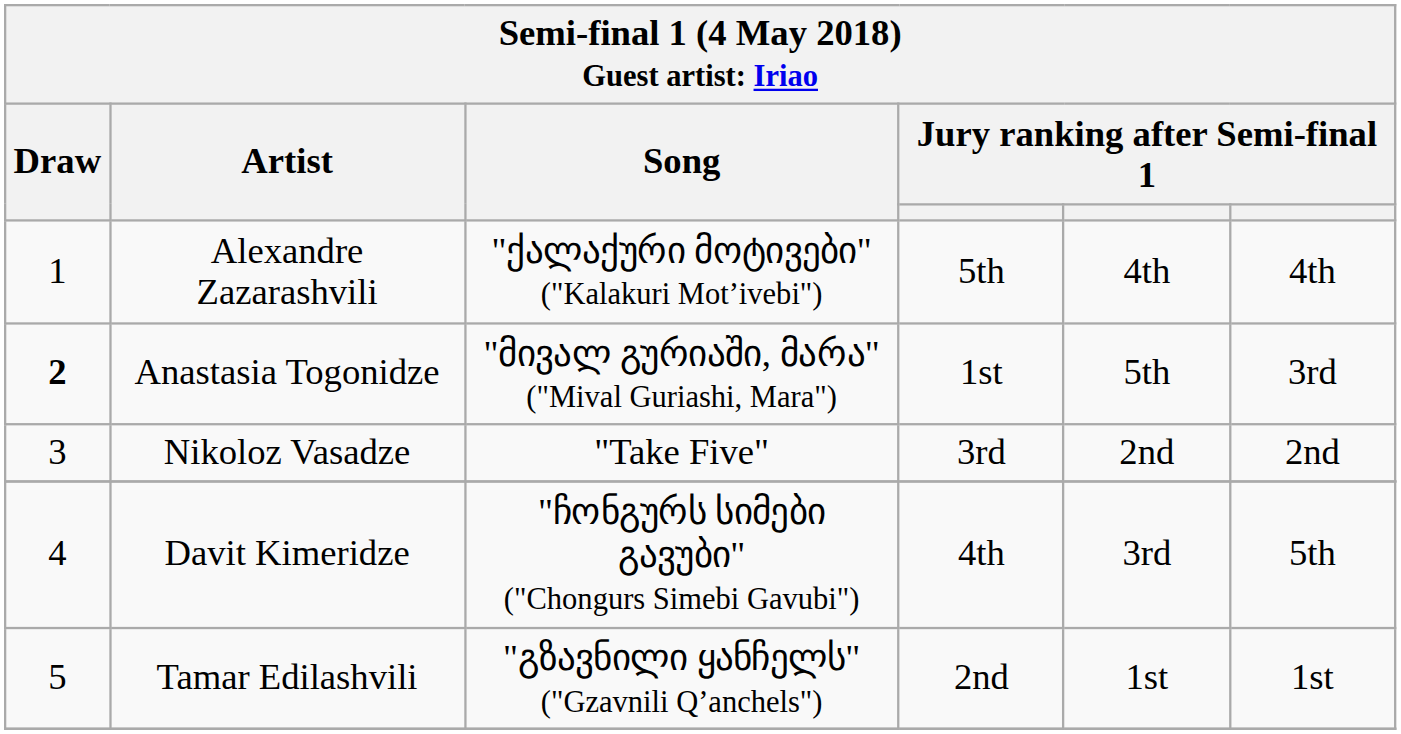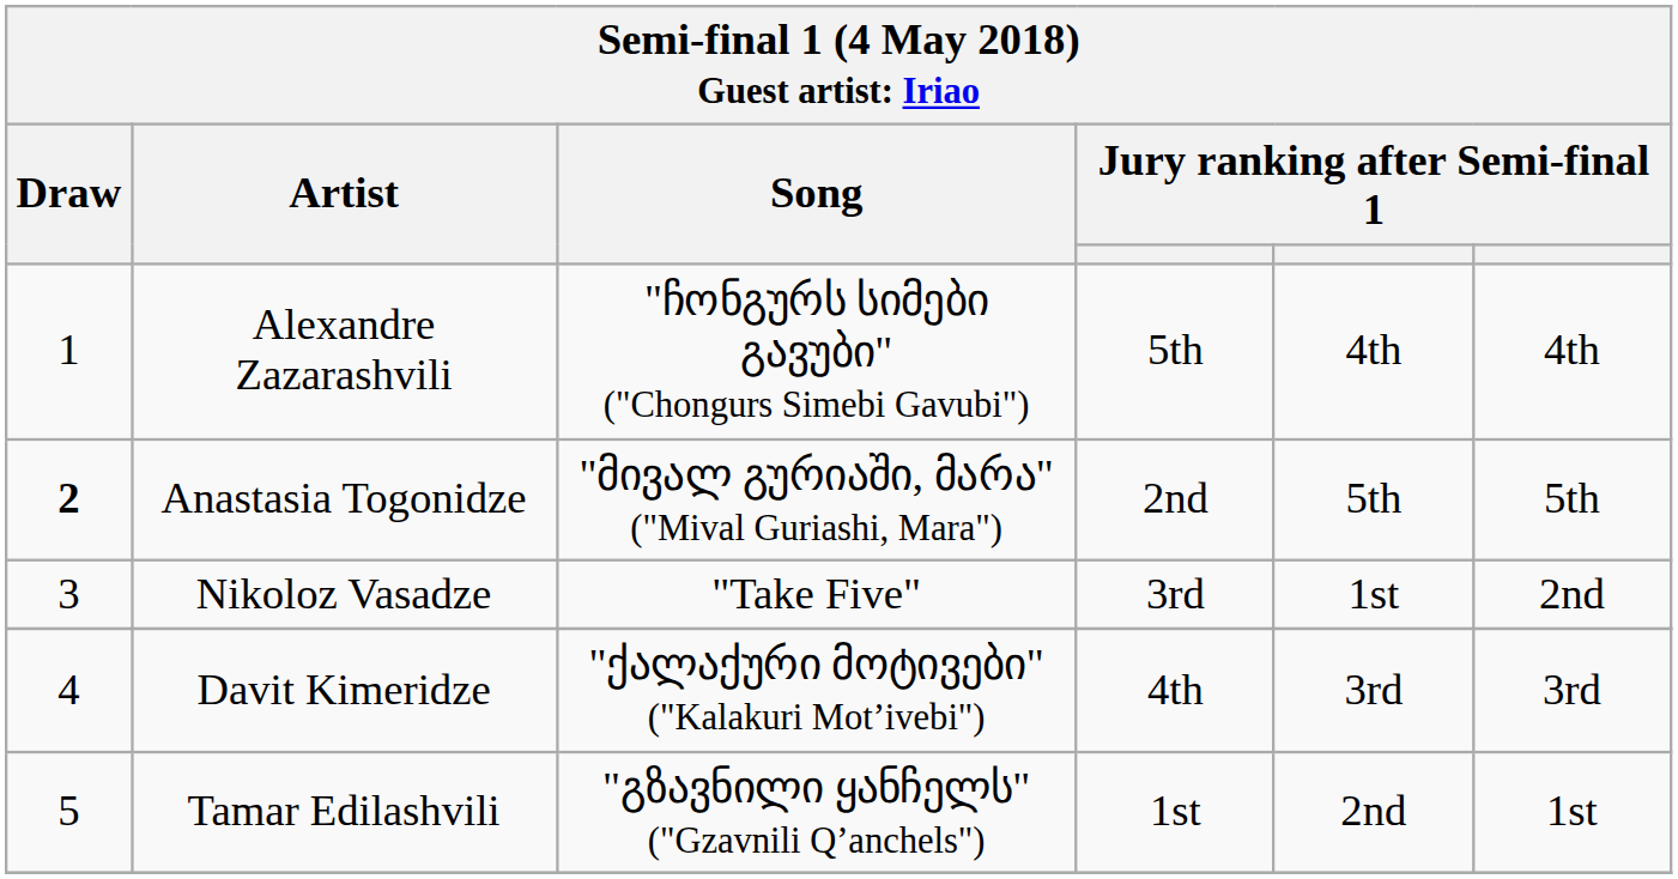Alexandre Zazarashvili | Song: "ქალაქური მოტივები" ("Kalakuri Mot’ivebi") -> "ჩონგურს სიმები გავუბი" ("Chongurs Simebi Gavubi")
Anastasia Togonidze | column 4: 1st -> 2nd
Anastasia Togonidze | column 6: 3rd -> 5th
Nikoloz Vasadze | column 5: 2nd -> 1st
Davit Kimeridze | Song: "ჩონგურს სიმები გავუბი" ("Chongurs Simebi Gavubi") -> "ქალაქური მოტივები" ("Kalakuri Mot’ivebi")
Davit Kimeridze | column 6: 5th -> 3rd
Tamar Edilashvili | column 4: 2nd -> 1st
Tamar Edilashvili | column 5: 1st -> 2nd
